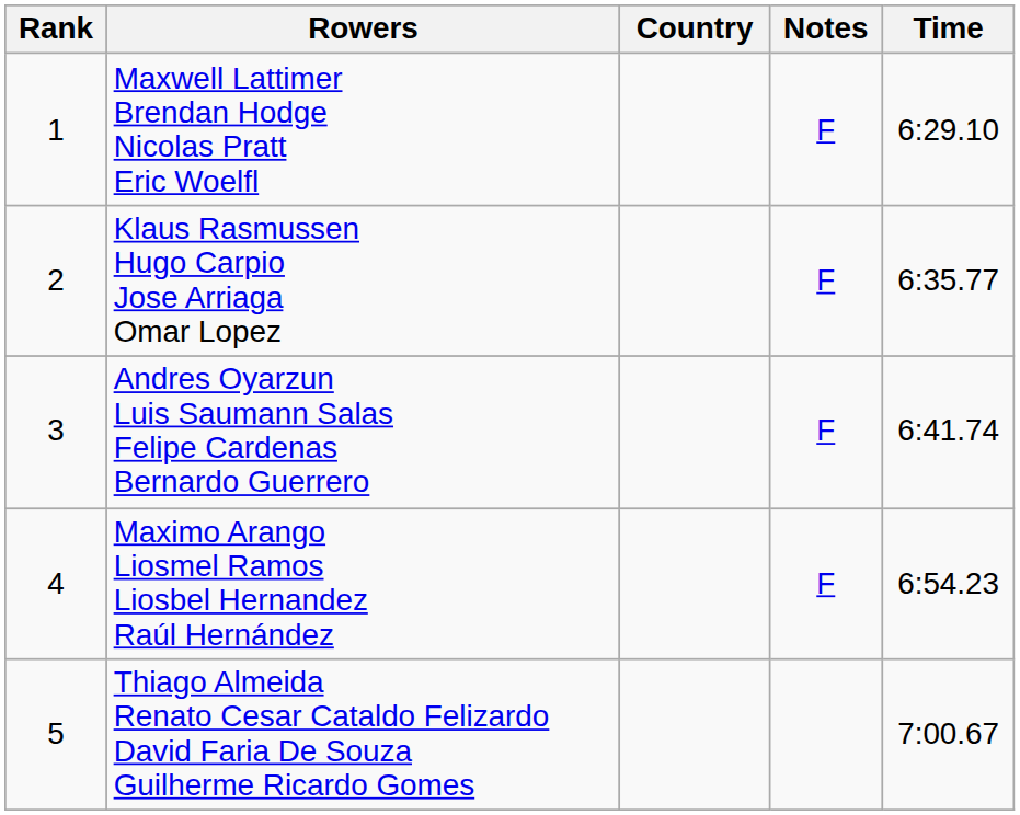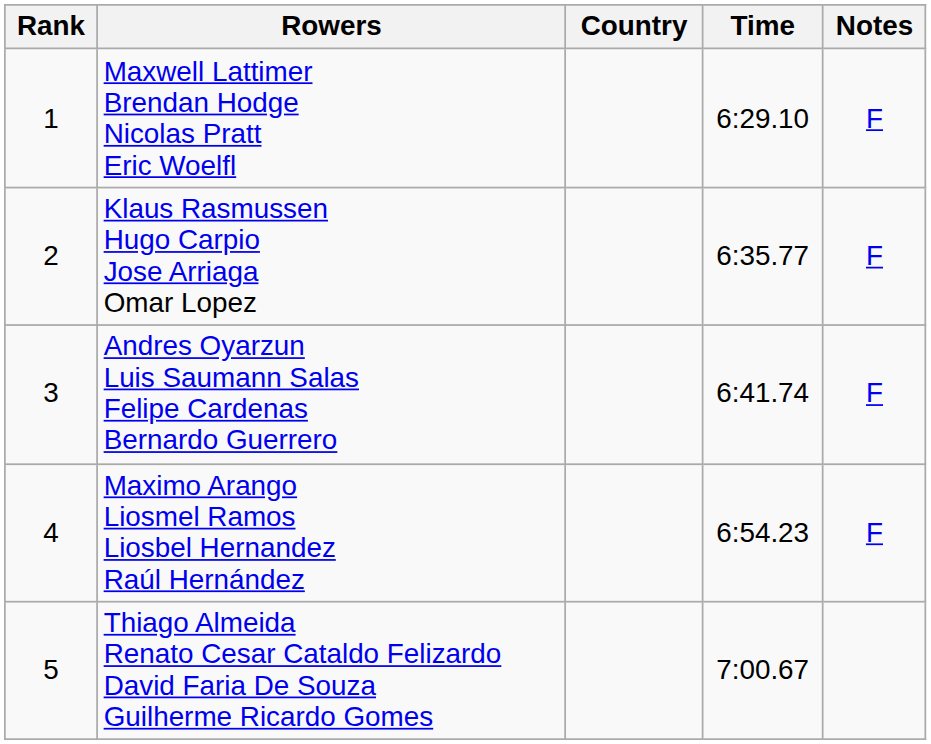columns swapped: Time <-> Notes
